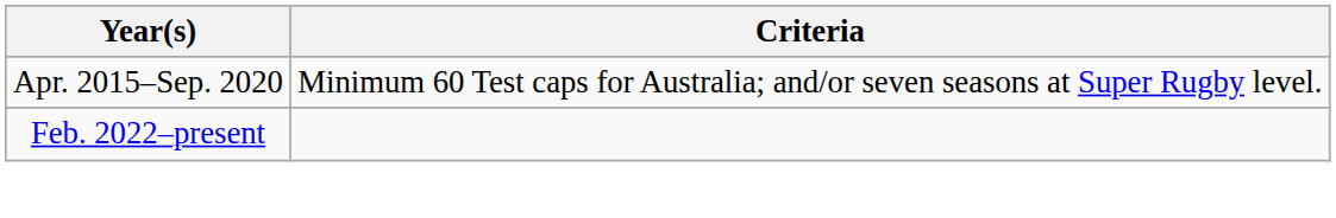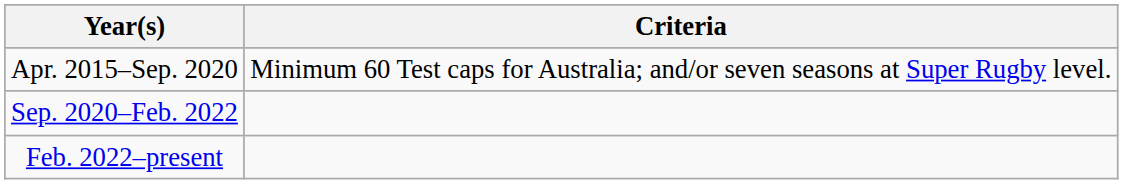+ row: Sep. 2020–Feb. 2022
